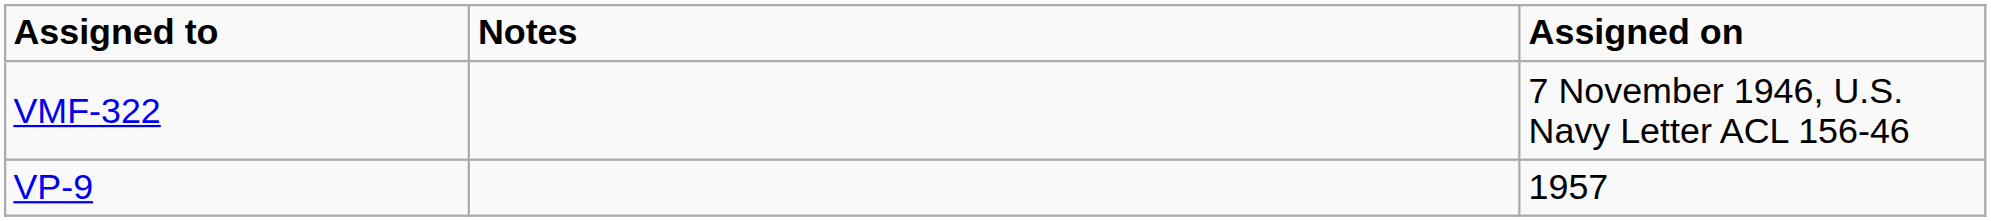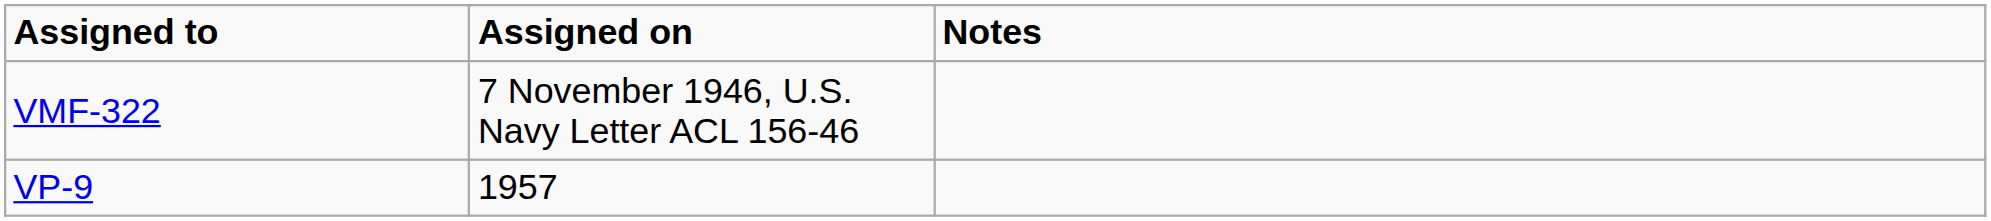columns swapped: Assigned on <-> Notes
